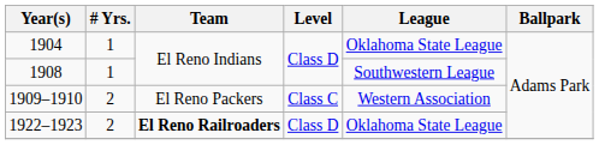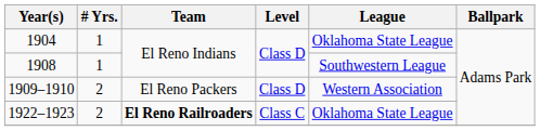1909–1910 | Level: Class C -> Class D
1922–1923 | Level: Class D -> Class C
